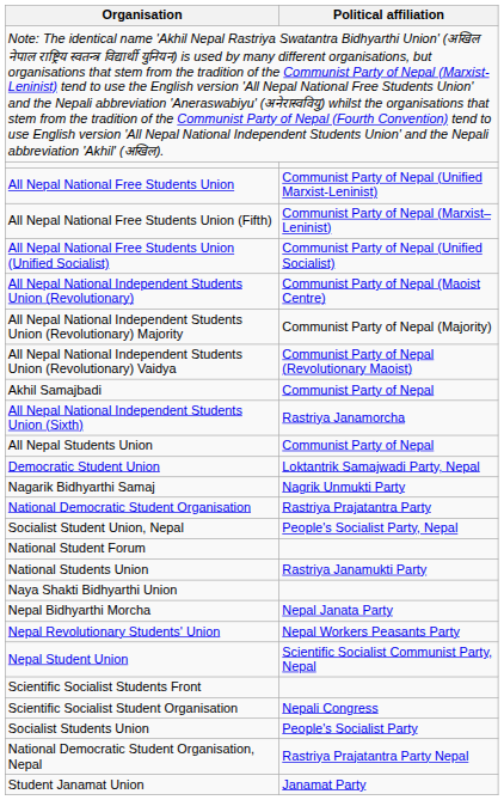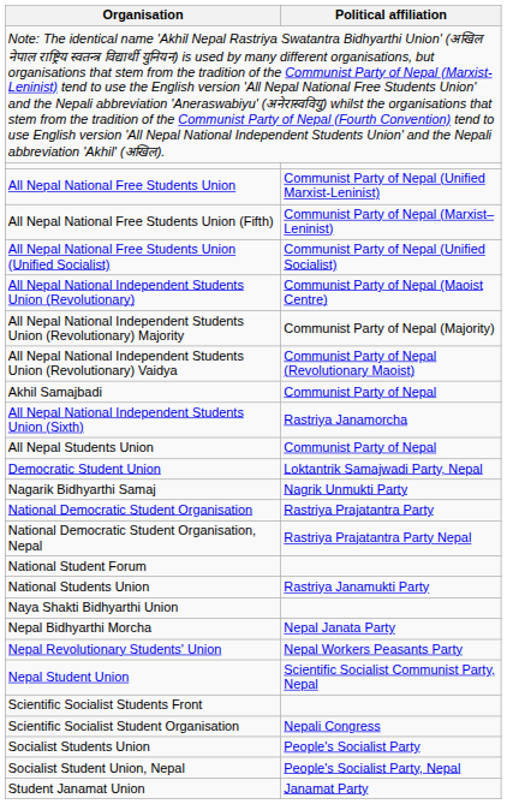rows swapped: National Democratic Student Organisation, Nepal <-> Socialist Student Union, Nepal
